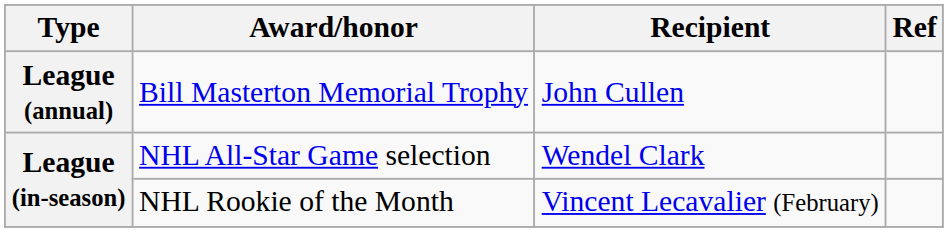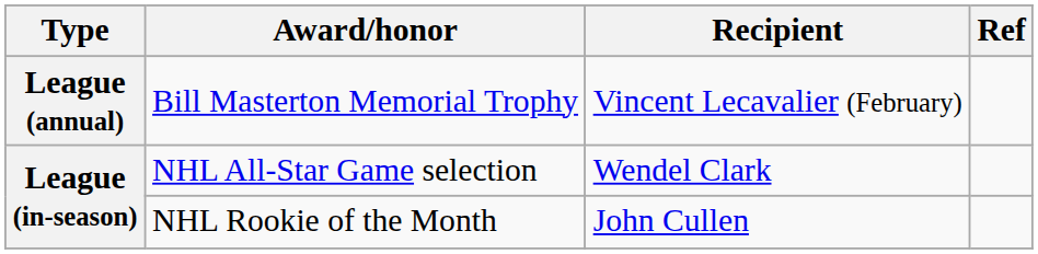Bill Masterton Memorial Trophy | Recipient: John Cullen -> Vincent Lecavalier (February)
NHL Rookie of the Month | Recipient: Vincent Lecavalier (February) -> John Cullen
